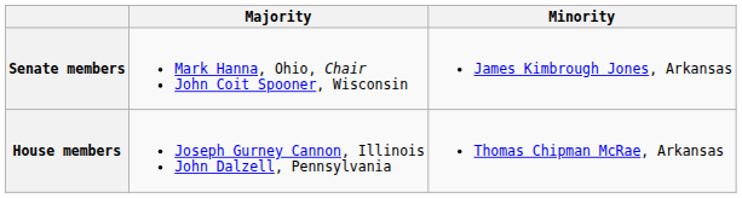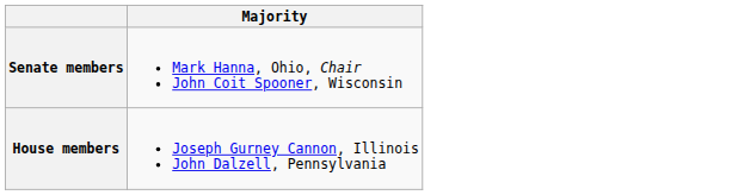- column: Minority | James Kimbrough Jones, Arkansas | Thomas Chipman McRae, Arkansas
